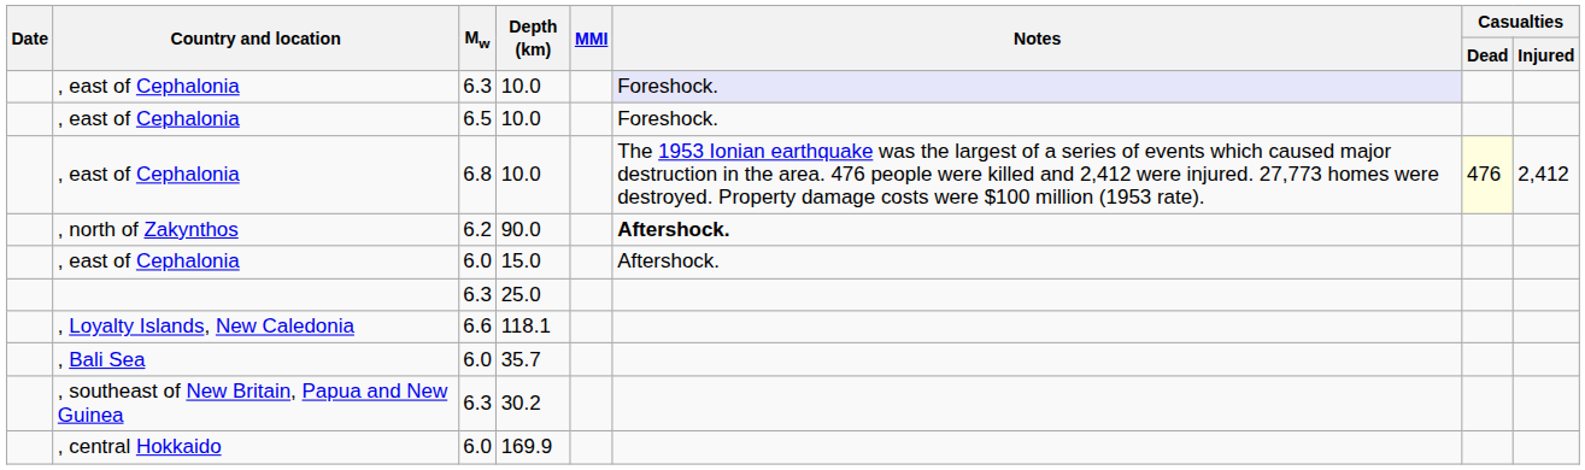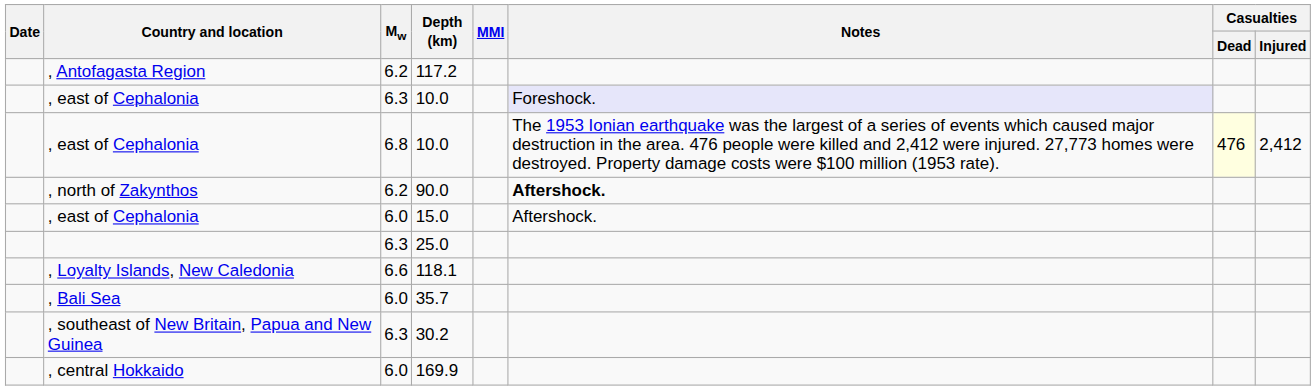+ row: , Antofagasta Region | 6.2 | 117.2
- row: , east of Cephalonia | 6.5 | 10.0 | Foreshock.
